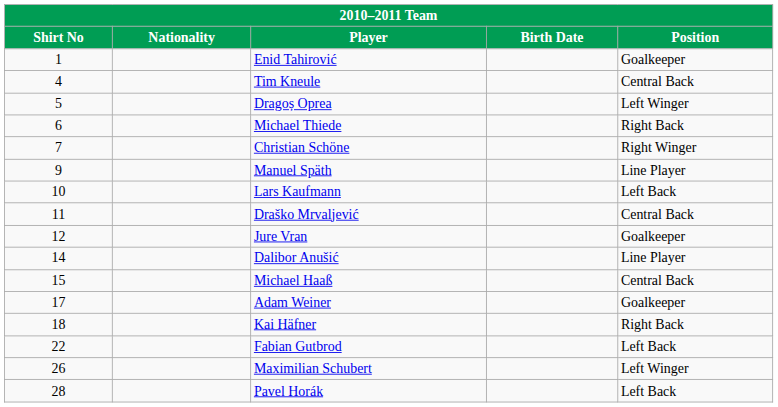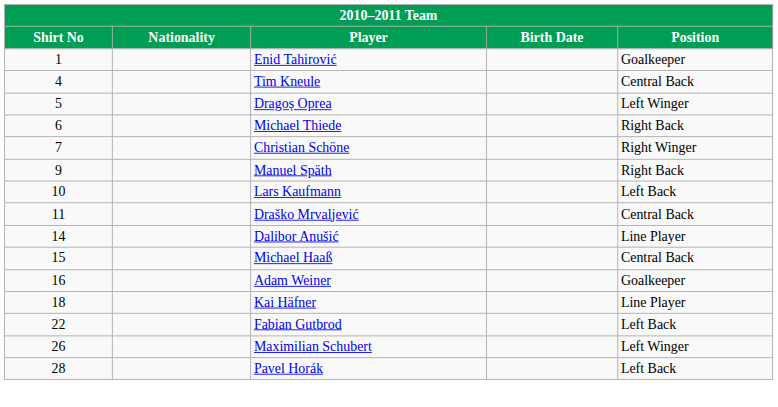Manuel Späth | Position: Line Player -> Right Back
- row: 12 | Jure Vran | Goalkeeper
Adam Weiner | Shirt No: 17 -> 16
Kai Häfner | Position: Right Back -> Line Player
